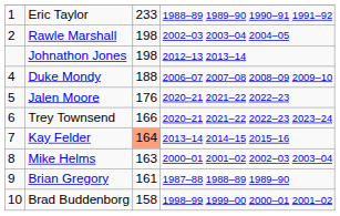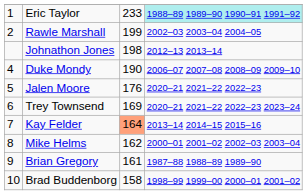Eric Taylor | column 4: no background -> paleturquoise background
Rawle Marshall | column 3: 198 -> 199
Duke Mondy | column 3: 188 -> 190
Trey Townsend | column 3: 166 -> 169
Mike Helms | column 3: 163 -> 162
